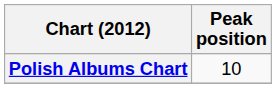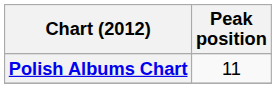Polish Albums Chart | Peak position: 10 -> 11
